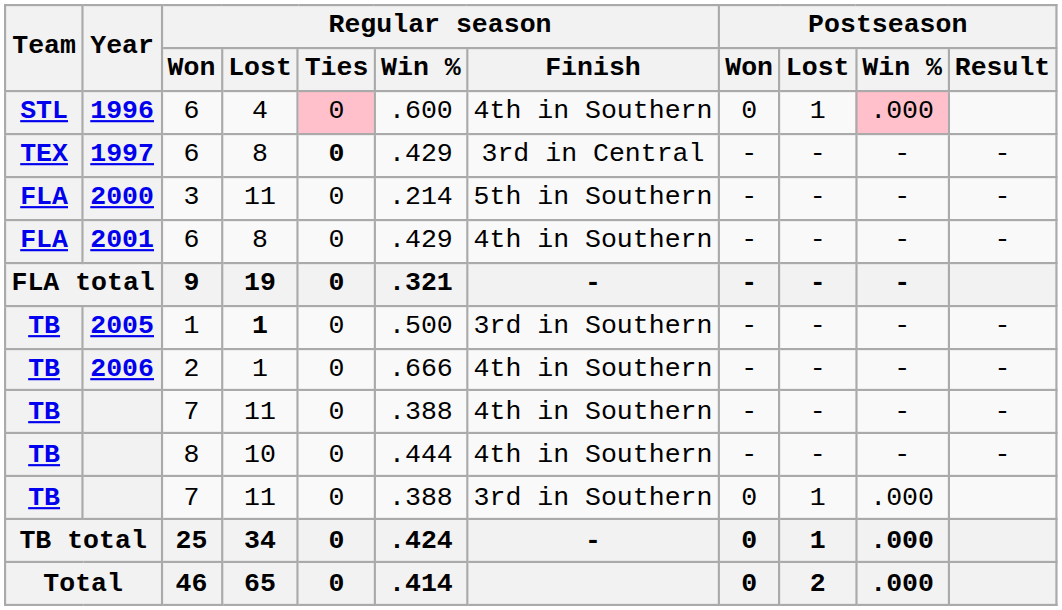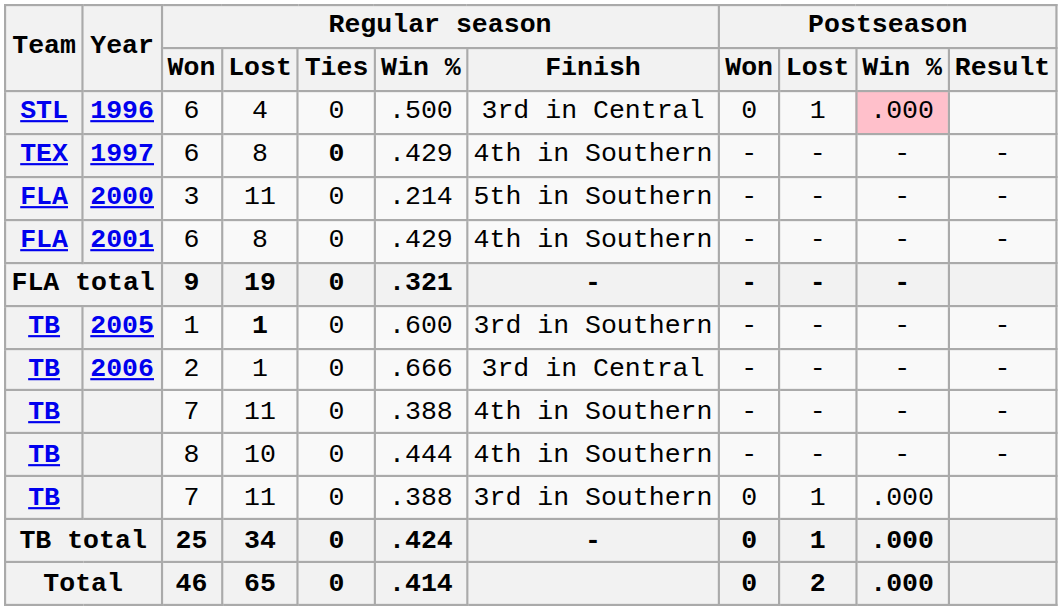1996 | Regular season / Ties: pink background -> no background
1996 | Regular season / Win %: .600 -> .500
1996 | Regular season / Finish: 4th in Southern -> 3rd in Central
1997 | Regular season / Finish: 3rd in Central -> 4th in Southern
2005 | Regular season / Win %: .500 -> .600
2006 | Regular season / Finish: 4th in Southern -> 3rd in Central
